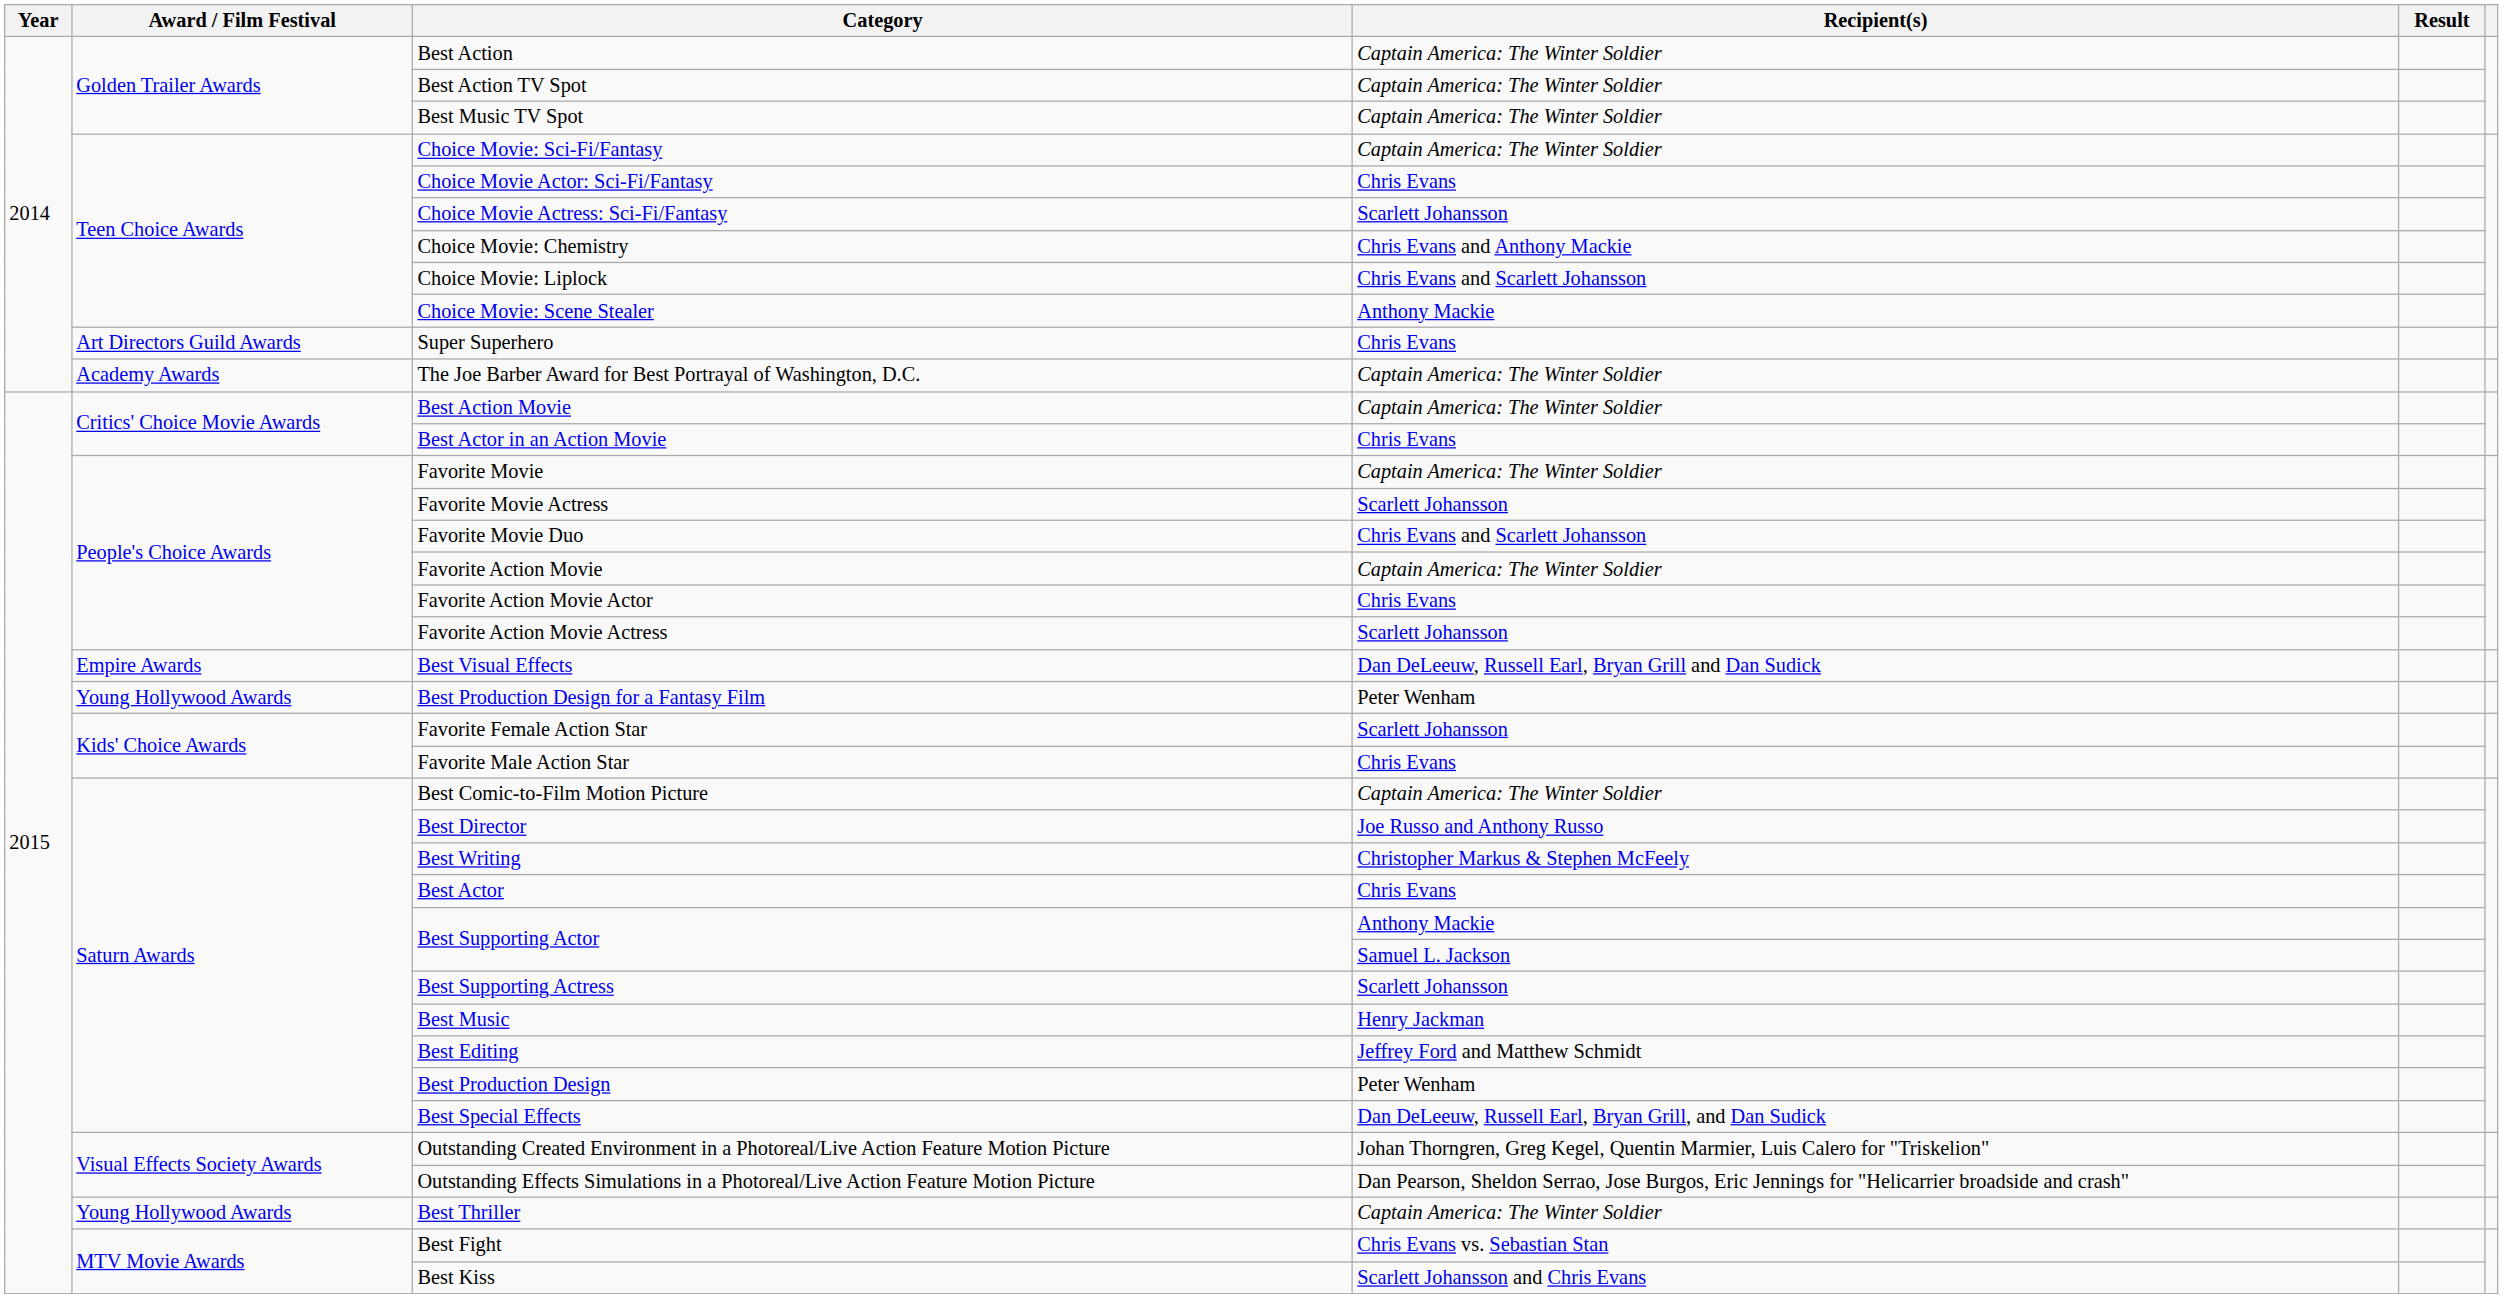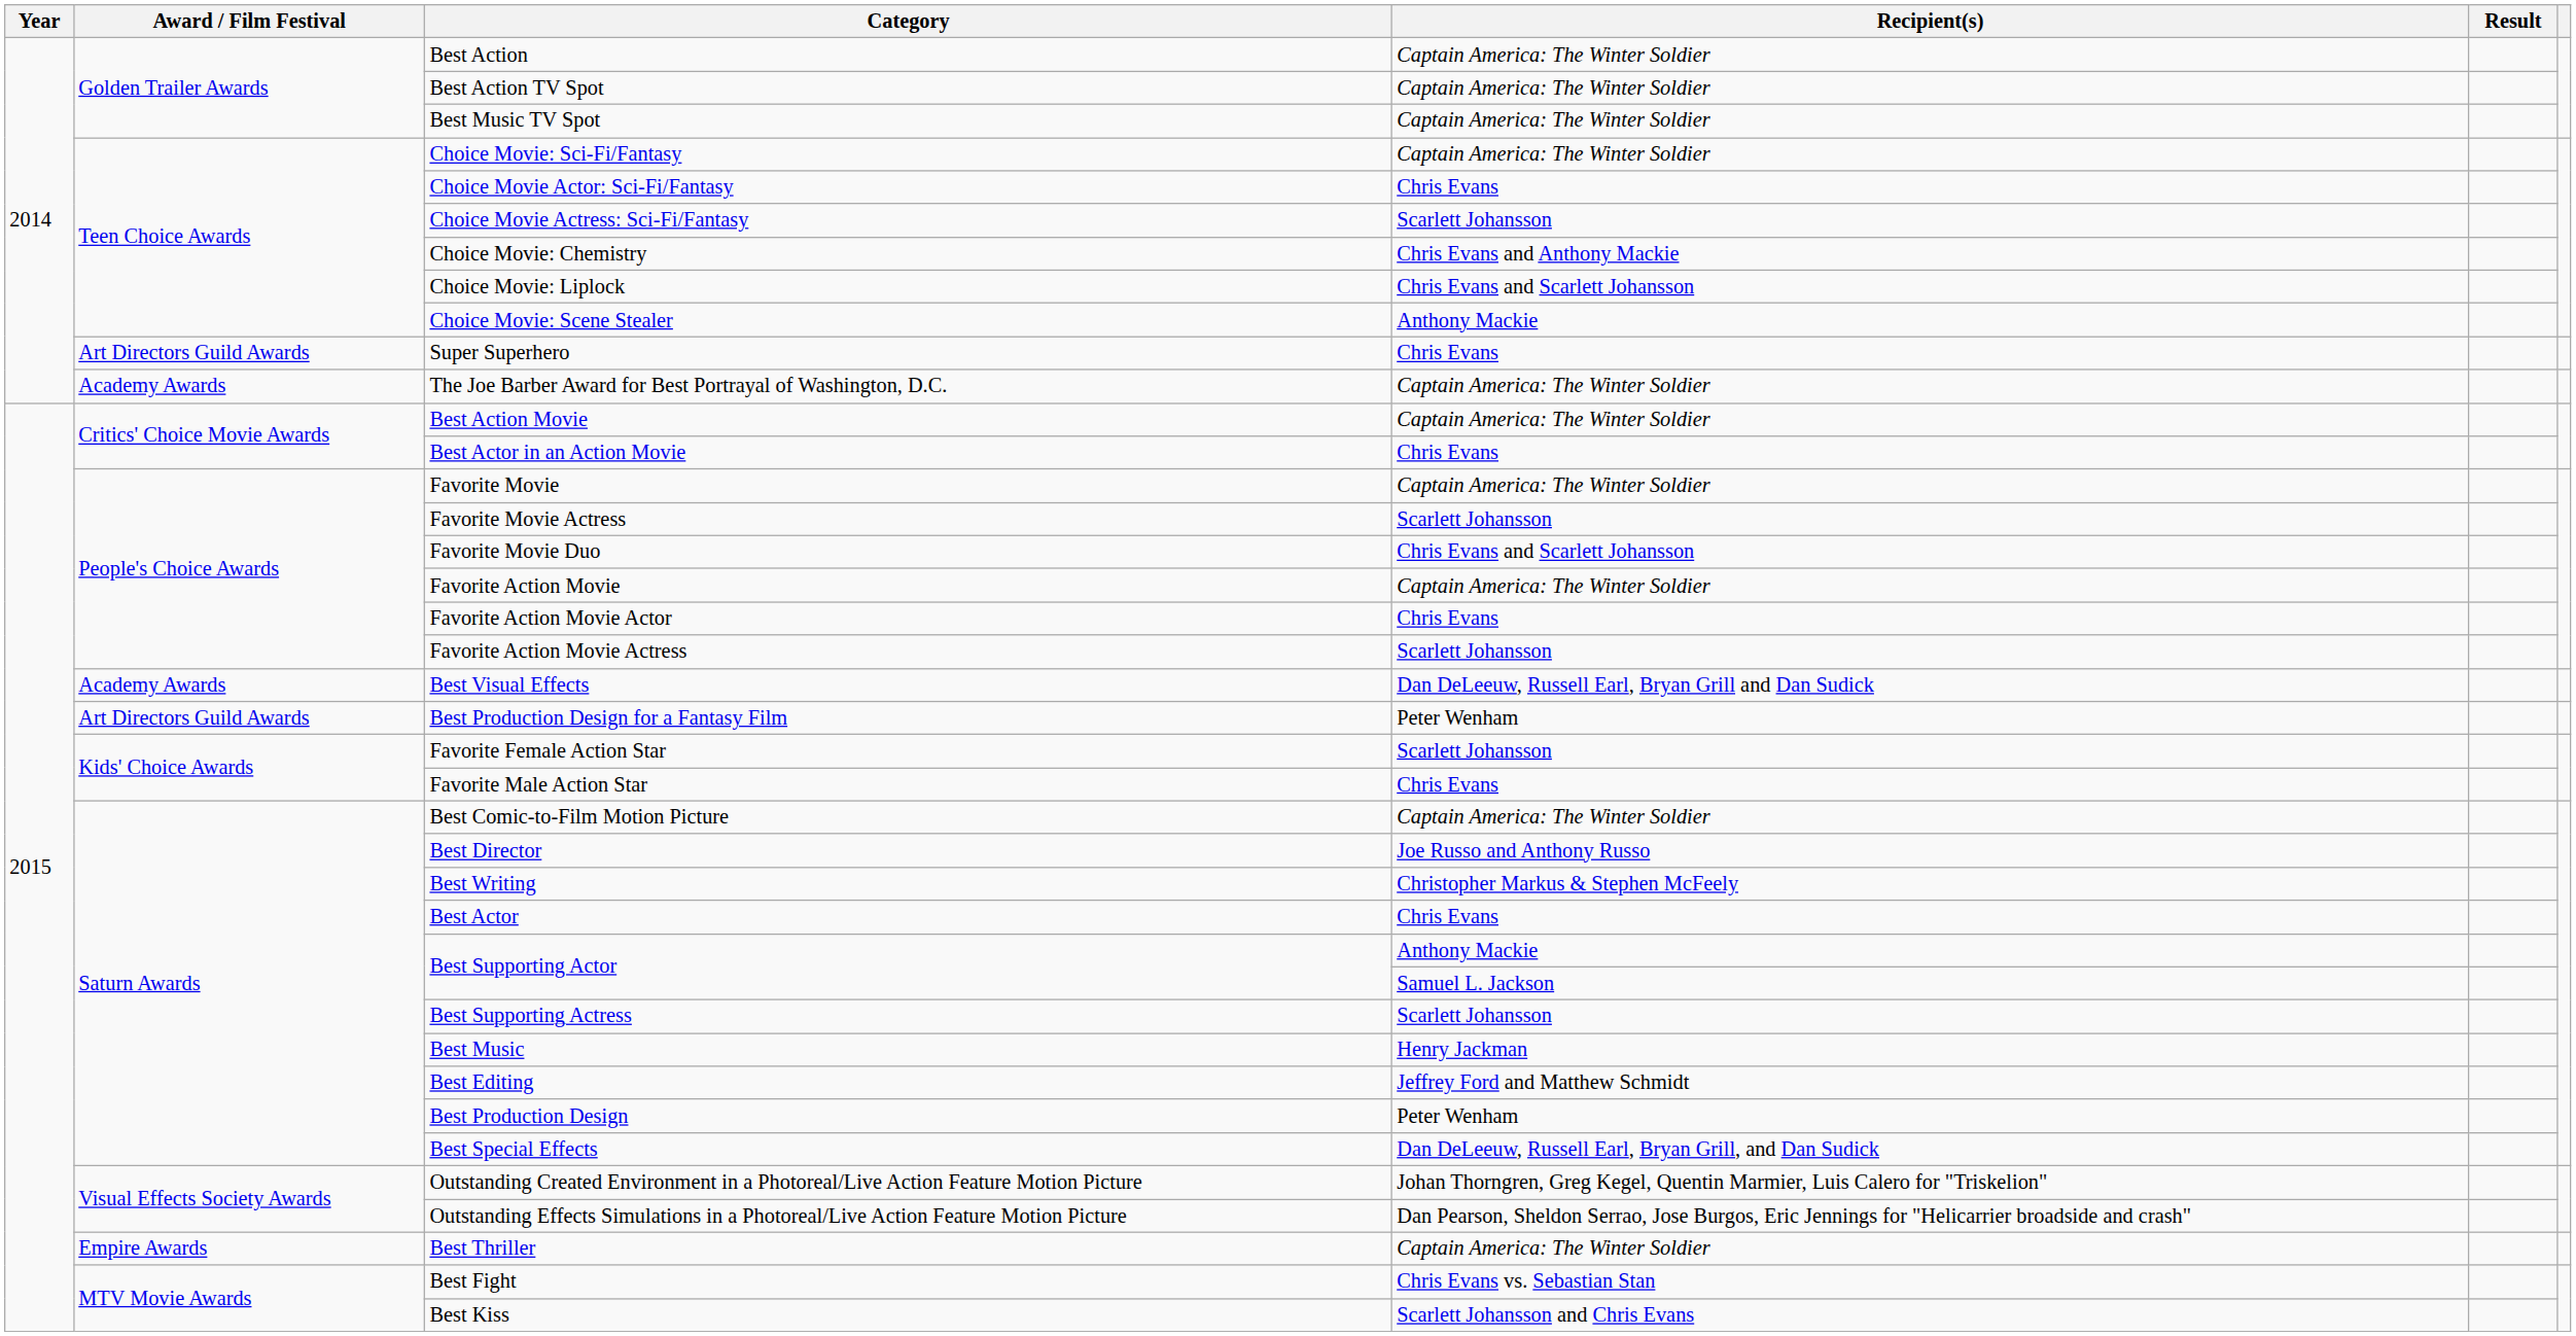Best Visual Effects | Award / Film Festival: Empire Awards -> Academy Awards
Best Production Design for a Fantasy Film | Award / Film Festival: Young Hollywood Awards -> Art Directors Guild Awards
Best Thriller | Award / Film Festival: Young Hollywood Awards -> Empire Awards
